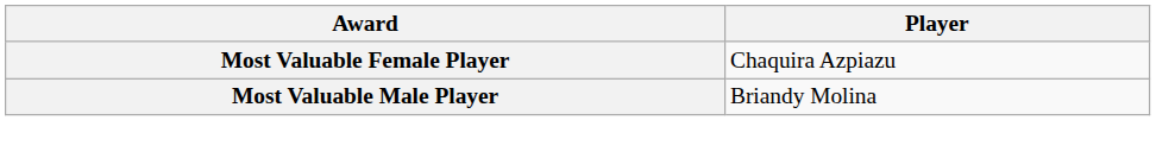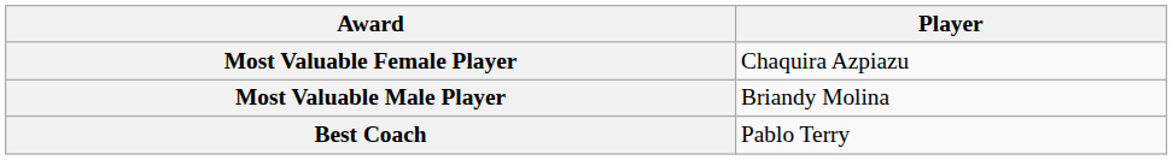+ row: Best Coach | Pablo Terry
